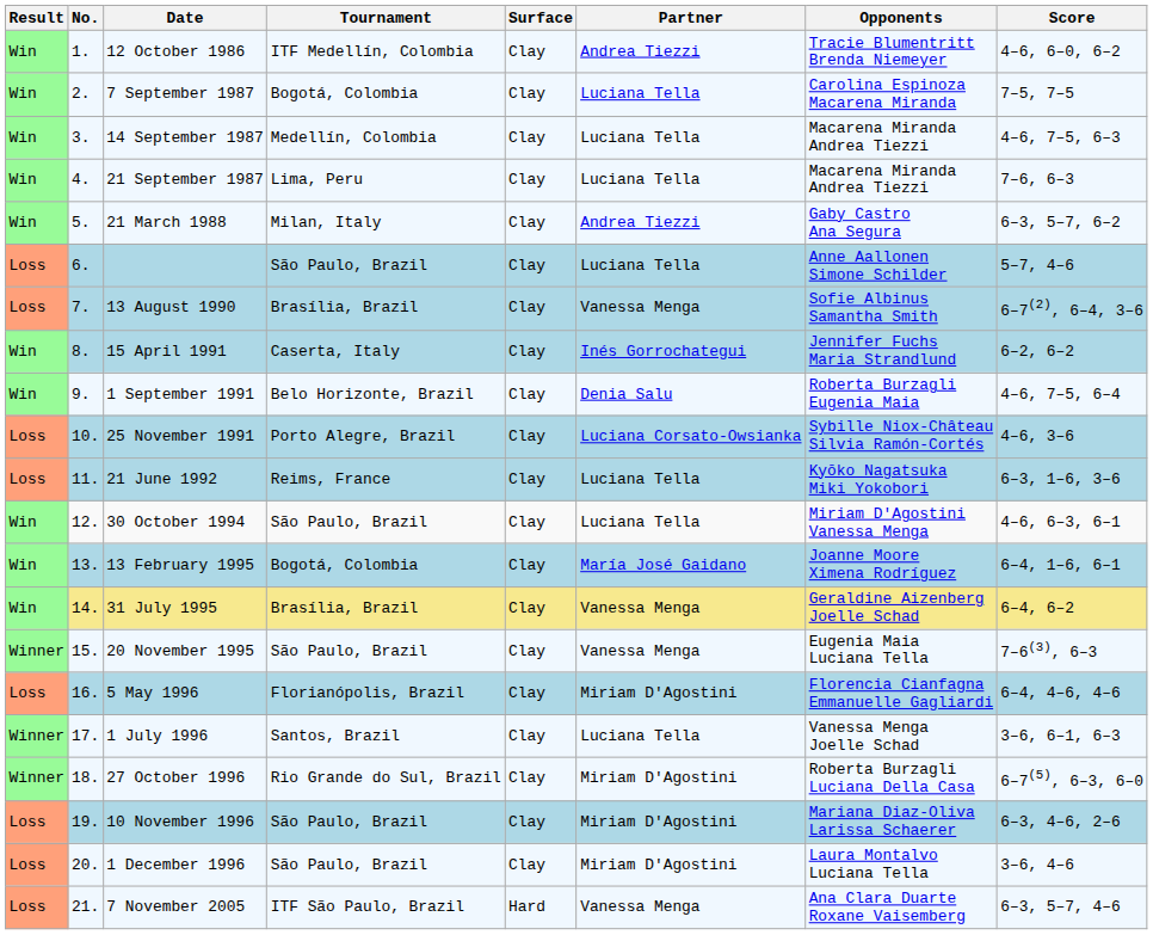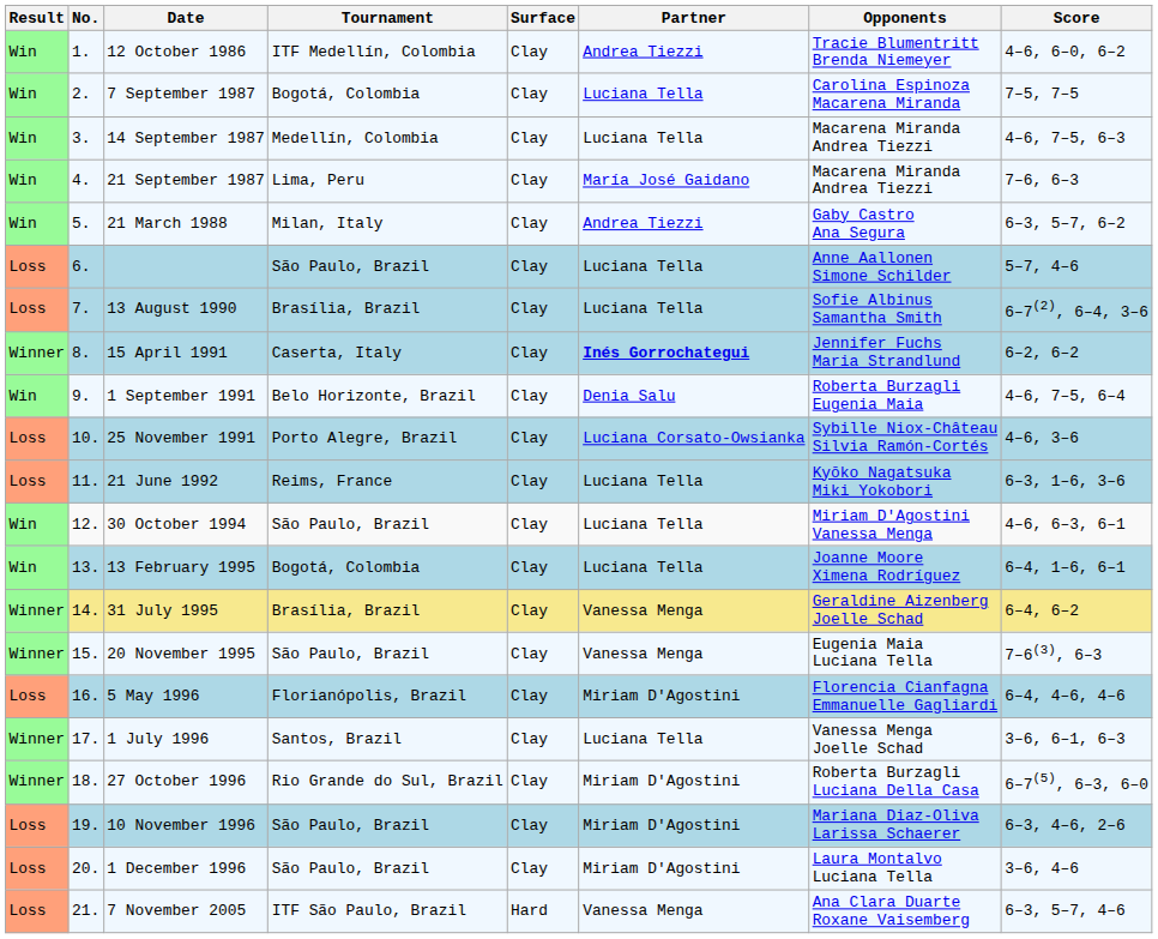21 September 1987 | Partner: Luciana Tella -> María José Gaidano
13 August 1990 | Partner: Vanessa Menga -> Luciana Tella
15 April 1991 | Result: Win -> Winner
15 April 1991 | Partner: normal -> bold
13 February 1995 | Partner: María José Gaidano -> Luciana Tella
31 July 1995 | Result: Win -> Winner
